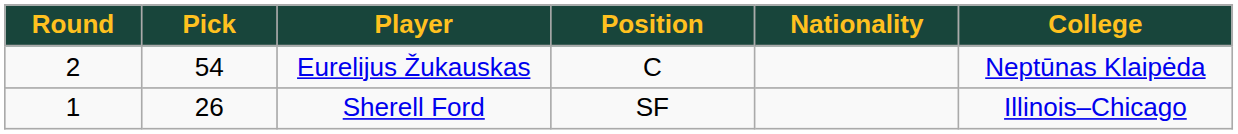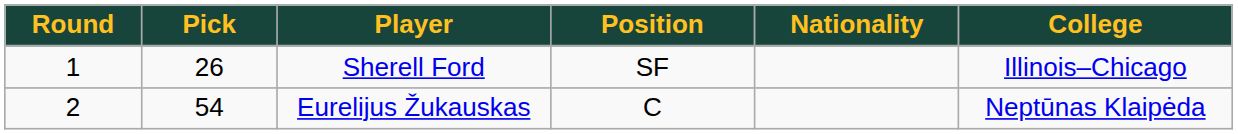rows swapped: Sherell Ford <-> Eurelijus Žukauskas
